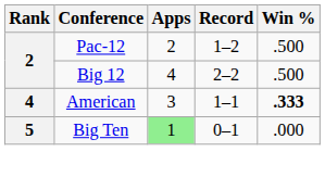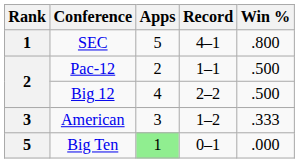+ row: 1 | SEC | 5 | 4–1 | .800
Pac-12 | Record: 1–2 -> 1–1
American | Rank: 4 -> 3
American | Record: 1–1 -> 1–2
American | Win %: bold -> normal
